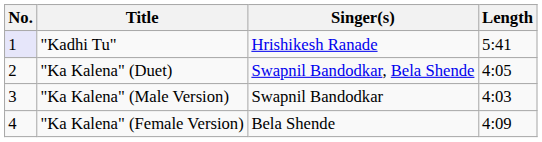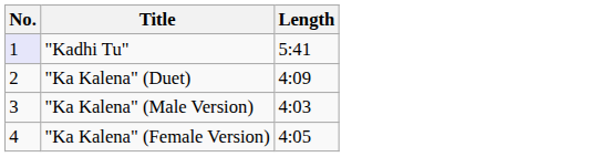- column: Singer(s) | Hrishikesh Ranade | Swapnil Bandodkar, Bela Shende | Swapnil Bandodkar | Bela Shende
"Ka Kalena" (Duet) | Length: 4:05 -> 4:09
"Ka Kalena" (Female Version) | Length: 4:09 -> 4:05
